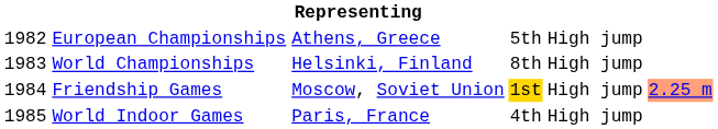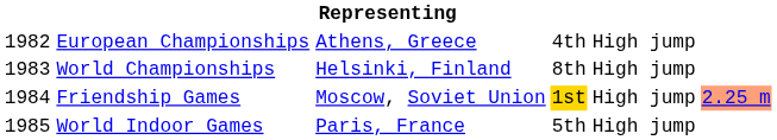European Championships | column 4: 5th -> 4th
World Indoor Games | column 4: 4th -> 5th
